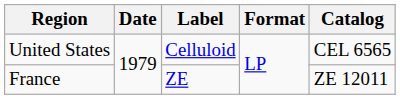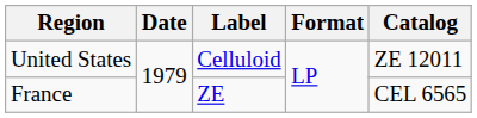United States | Catalog: CEL 6565 -> ZE 12011
France | Catalog: ZE 12011 -> CEL 6565
